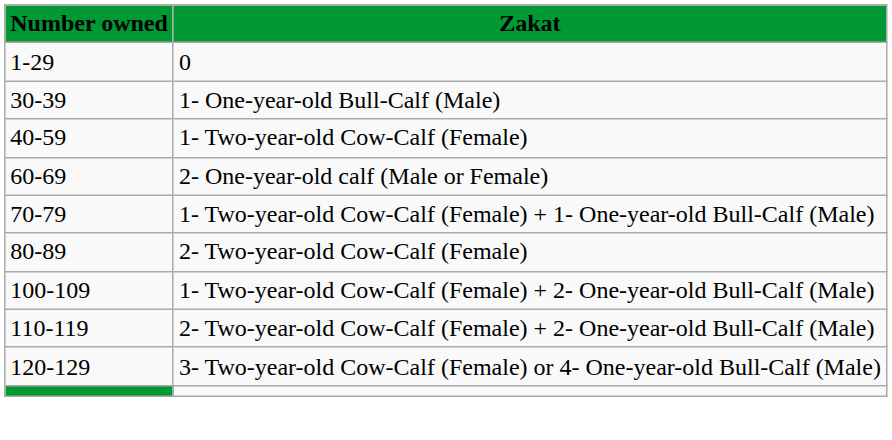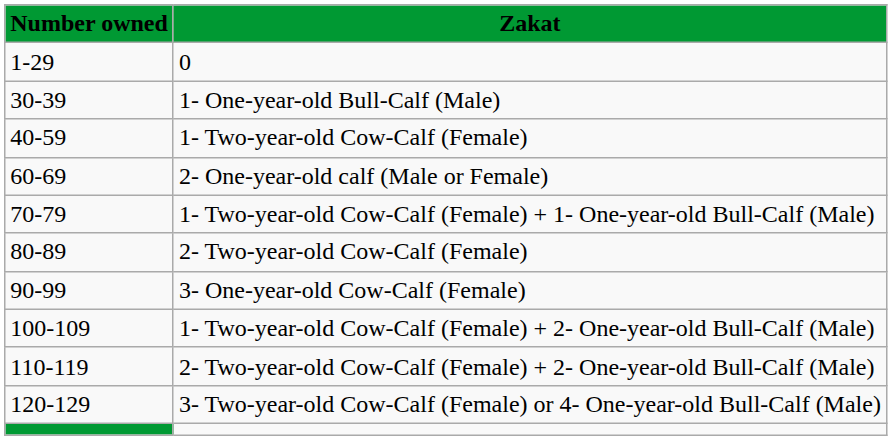+ row: 90-99 | 3- One-year-old Cow-Calf (Female)
